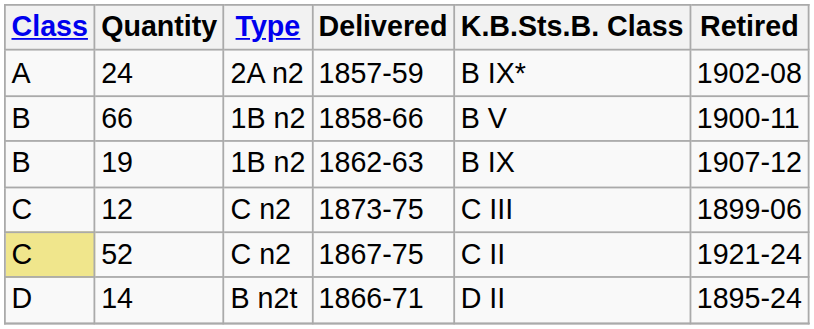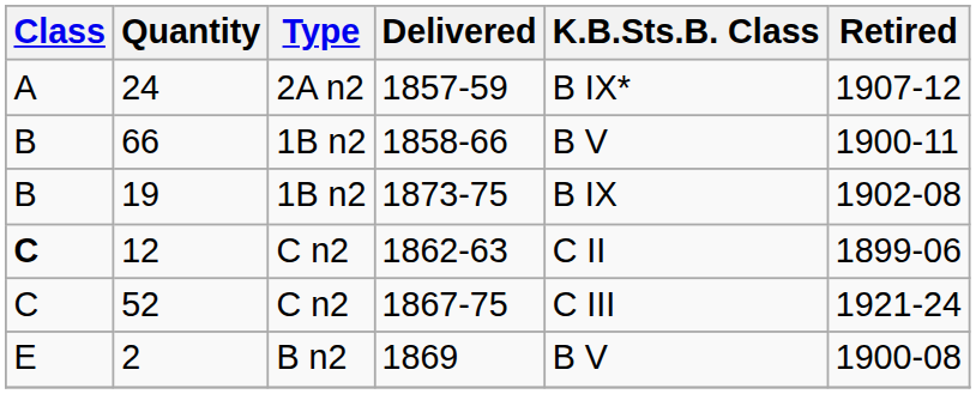24 | Retired: 1902-08 -> 1907-12
19 | Delivered: 1862-63 -> 1873-75
19 | Retired: 1907-12 -> 1902-08
12 | Class: normal -> bold
12 | Delivered: 1873-75 -> 1862-63
12 | K.B.Sts.B. Class: C III -> C II
52 | Class: khaki background -> no background
52 | K.B.Sts.B. Class: C II -> C III
- row: D | 14 | B n2t | 1866-71 | D II | 1895-24
+ row: E | 2 | B n2 | 1869 | B V | 1900-08
